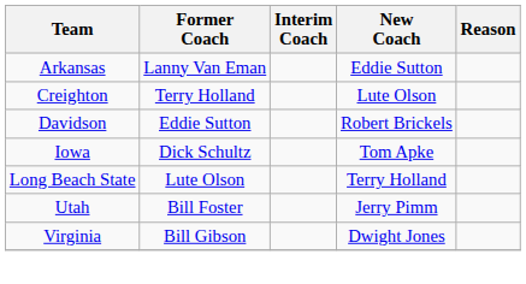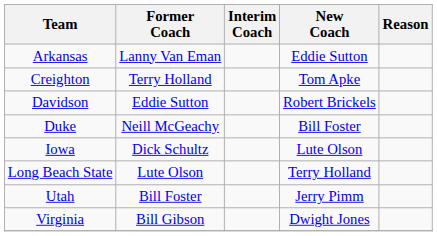Creighton | New Coach: Lute Olson -> Tom Apke
+ row: Duke | Neill McGeachy | Bill Foster
Iowa | New Coach: Tom Apke -> Lute Olson
